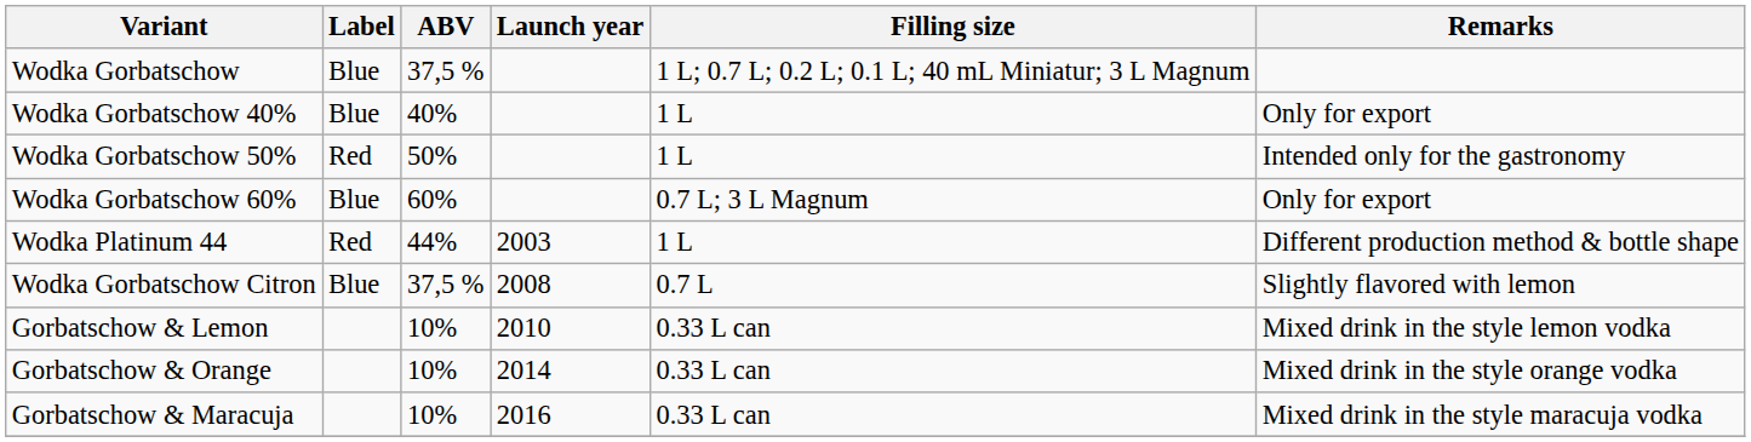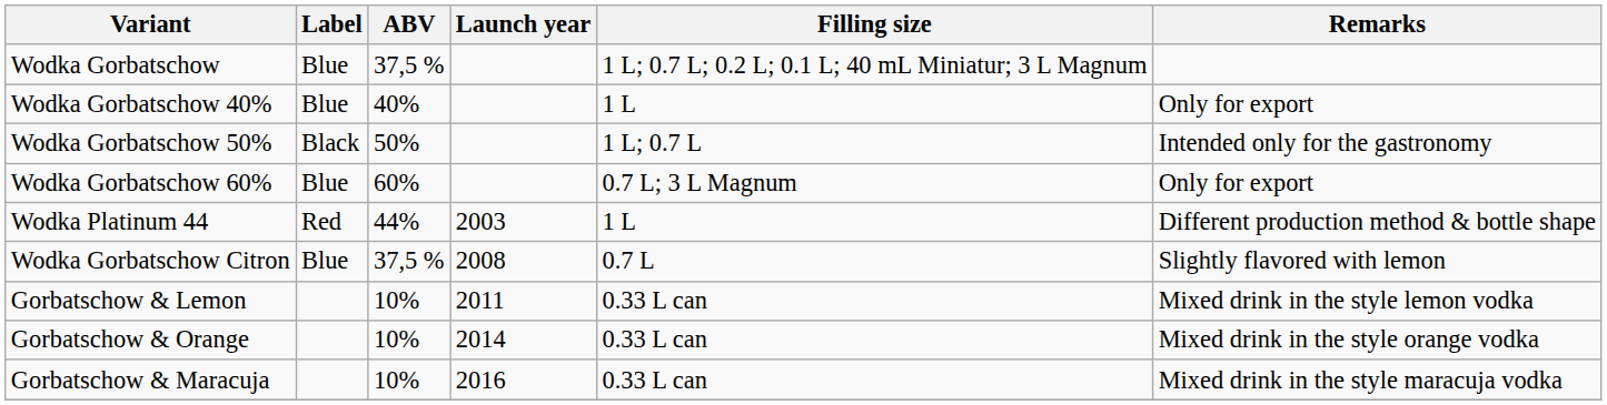Wodka Gorbatschow 50% | Label: Red -> Black
Wodka Gorbatschow 50% | Filling size: 1 L -> 1 L; 0.7 L
Gorbatschow & Lemon | Launch year: 2010 -> 2011
